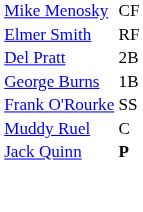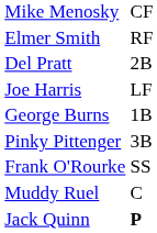+ row: Joe Harris | LF
+ row: Pinky Pittenger | 3B
